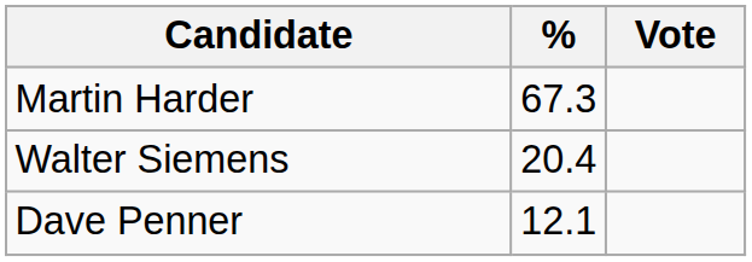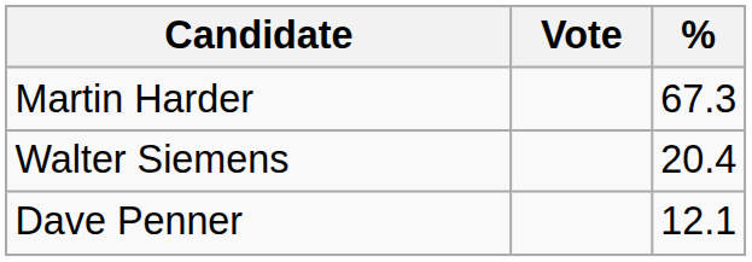columns swapped: Vote <-> %
